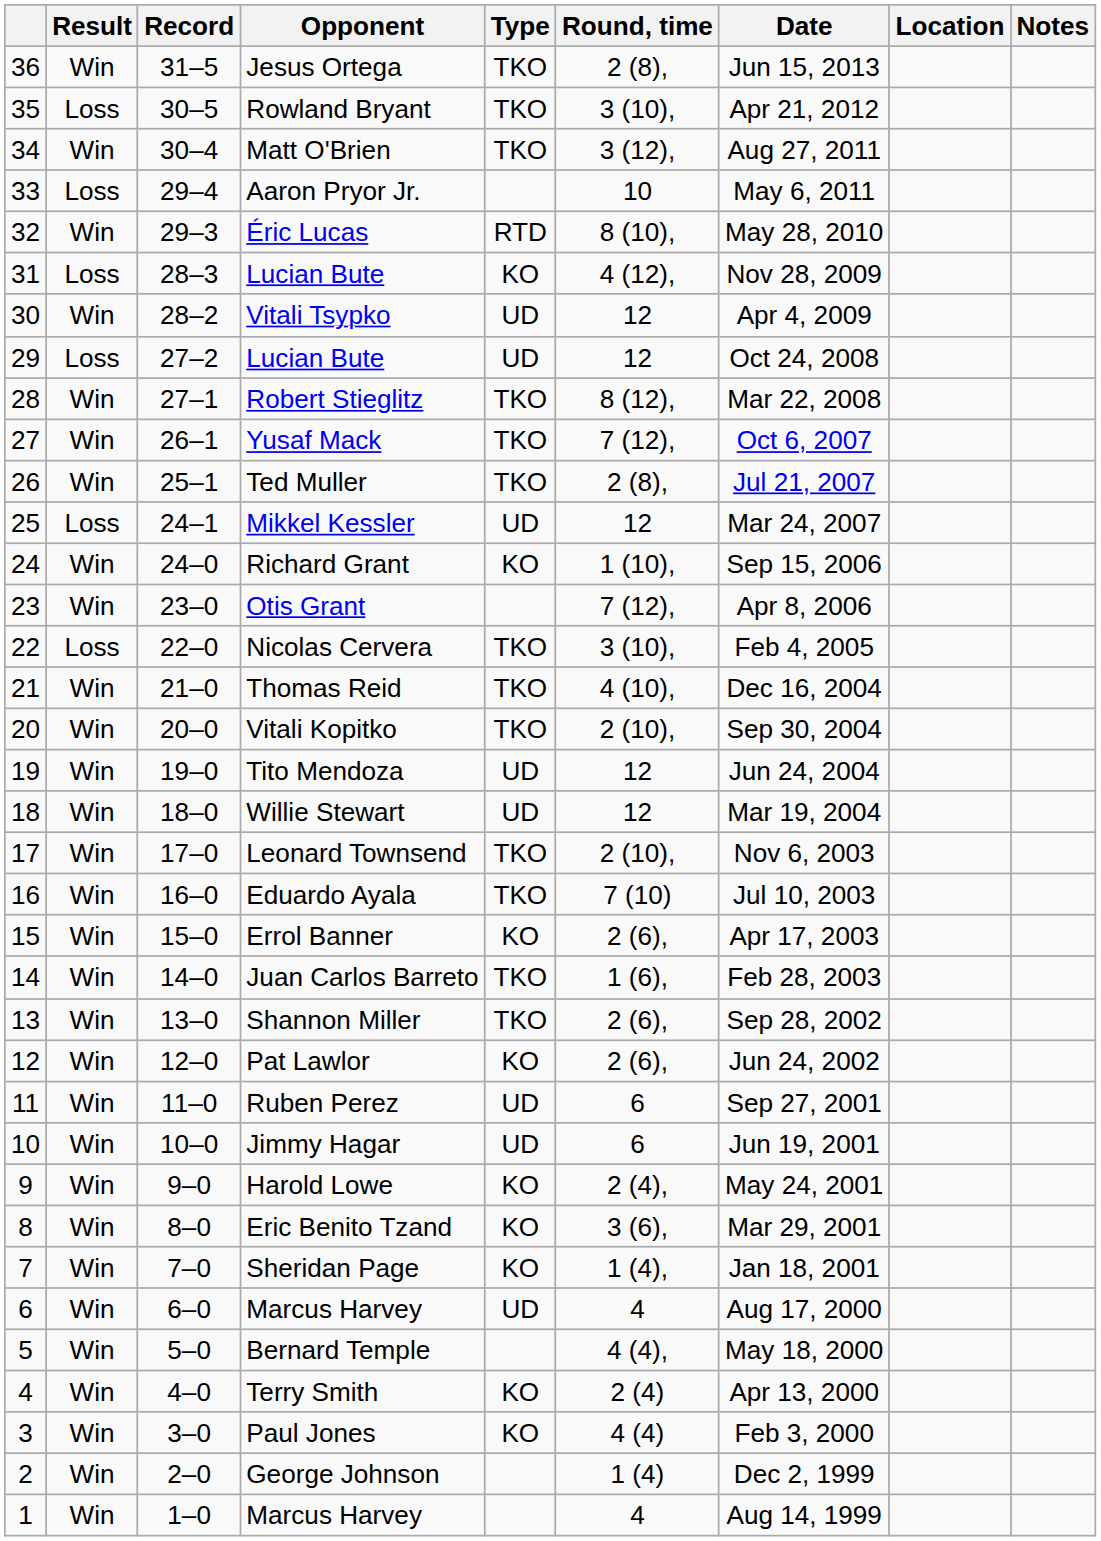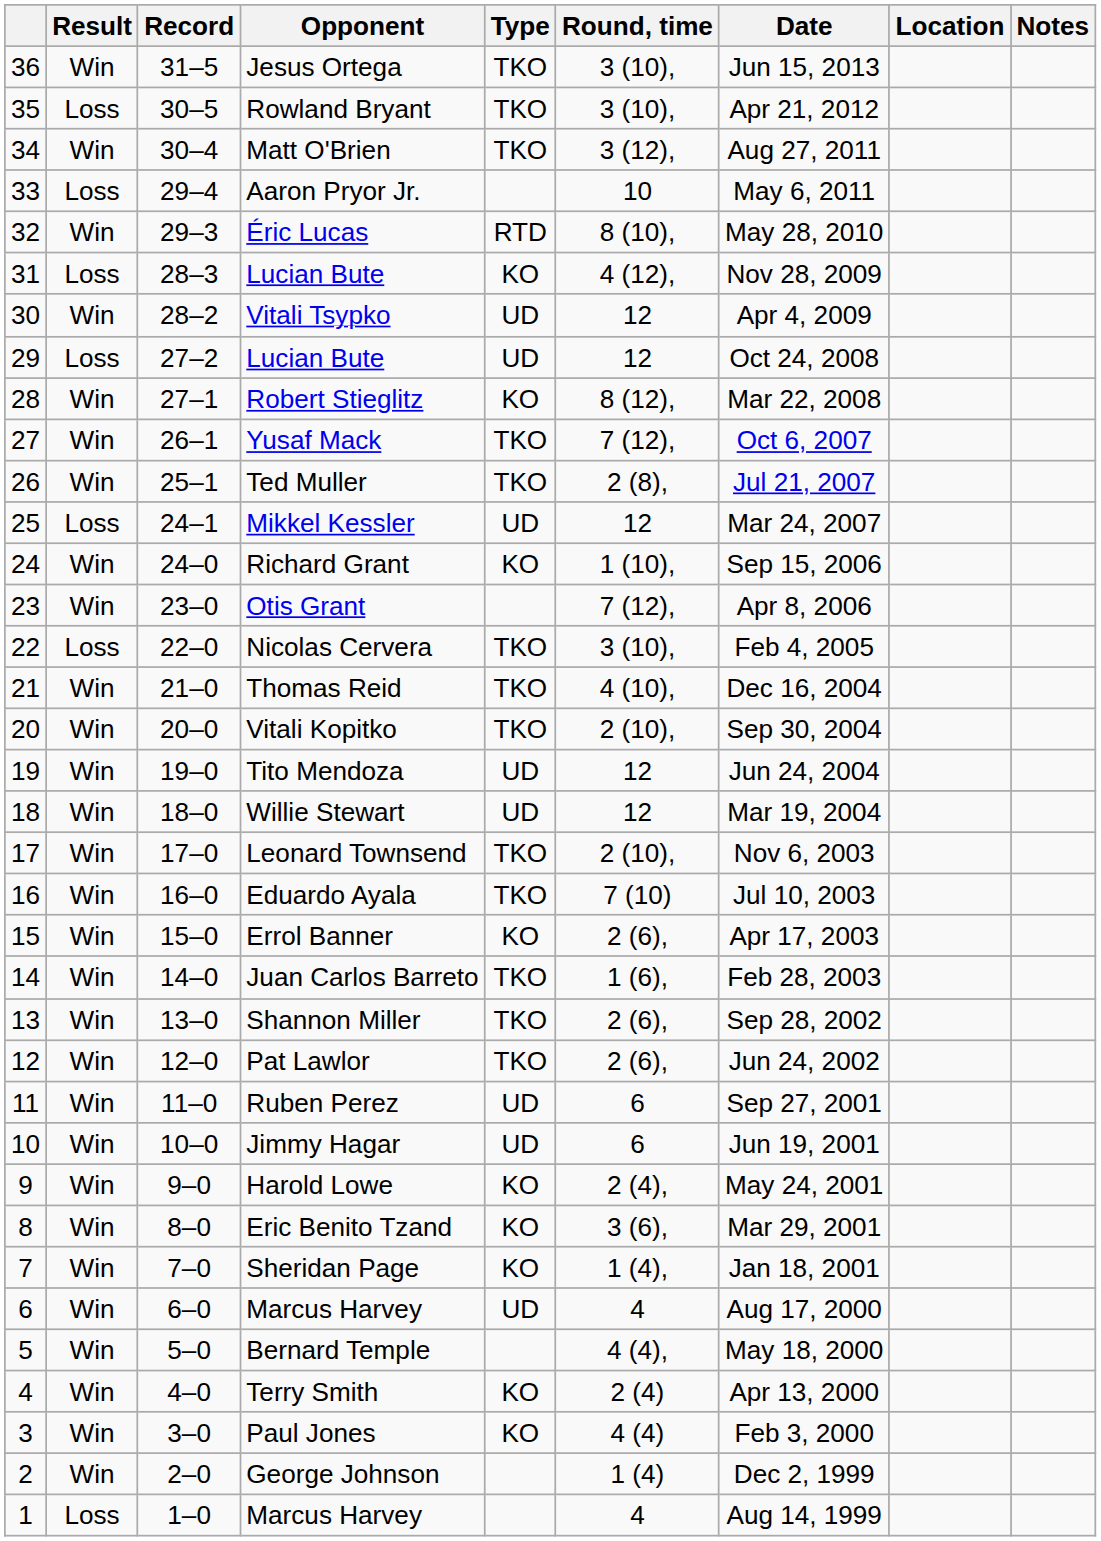Jesus Ortega | Round, time: 2 (8), -> 3 (10),
Robert Stieglitz | Type: TKO -> KO
Pat Lawlor | Type: KO -> TKO
1 / Marcus Harvey | Result: Win -> Loss
